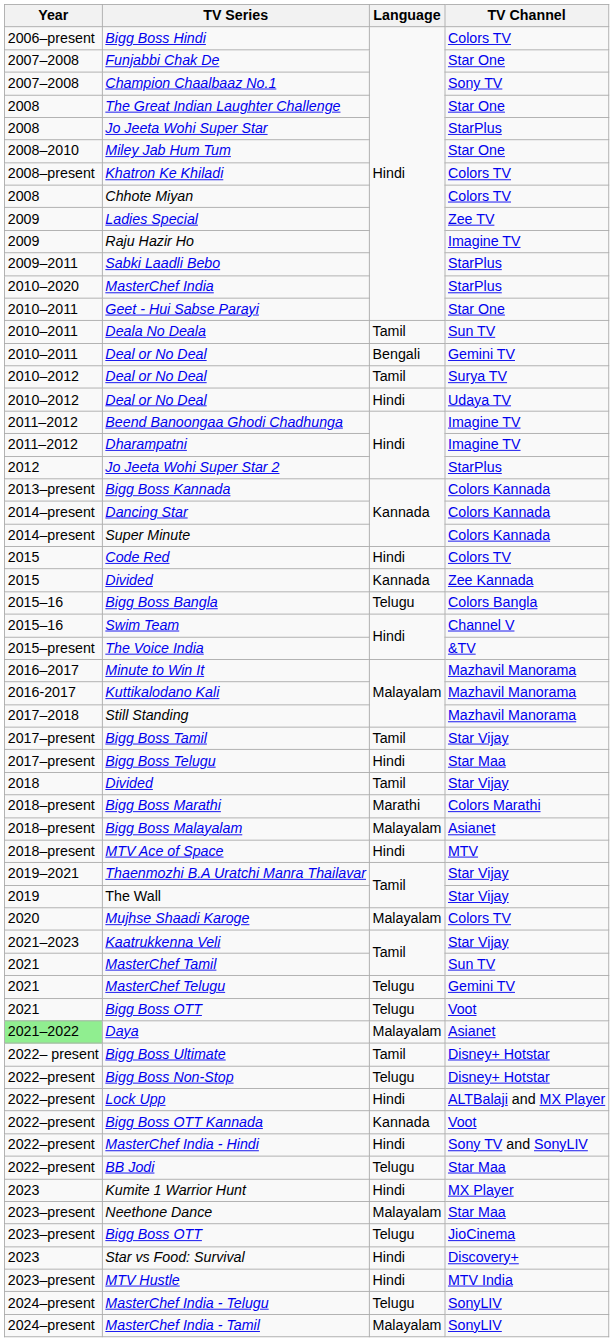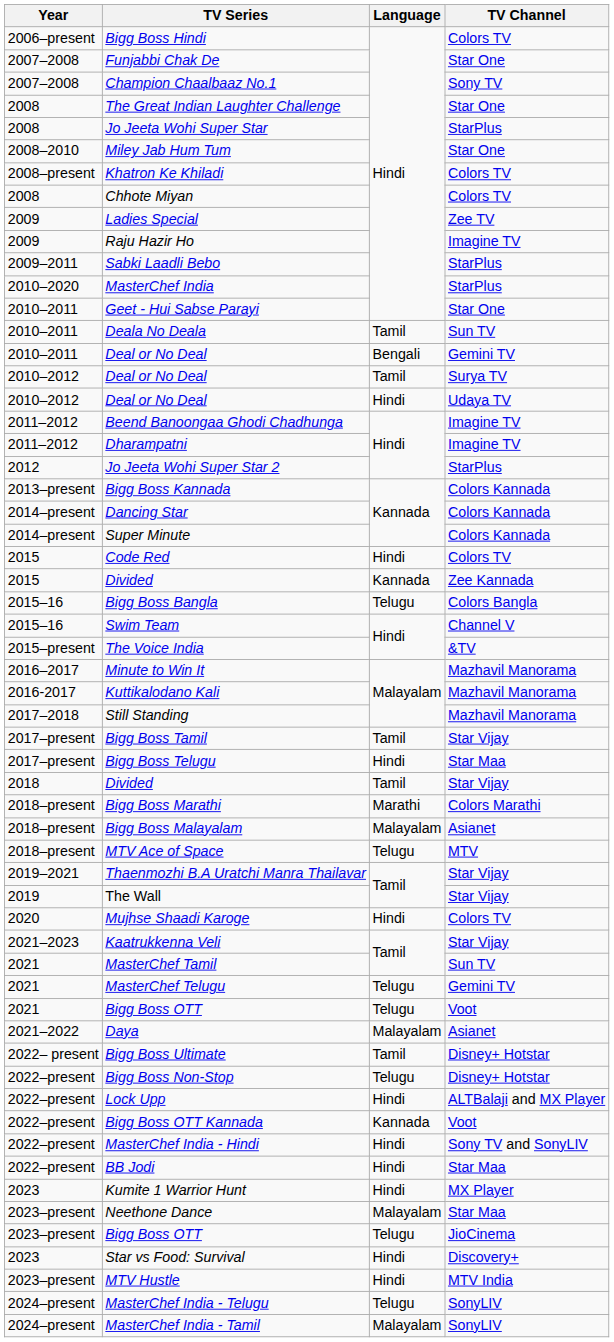MTV Ace of Space | Language: Hindi -> Telugu
Mujhse Shaadi Karoge | Language: Malayalam -> Hindi
Daya | Year: lightgreen background -> no background
BB Jodi | Language: Telugu -> Hindi
